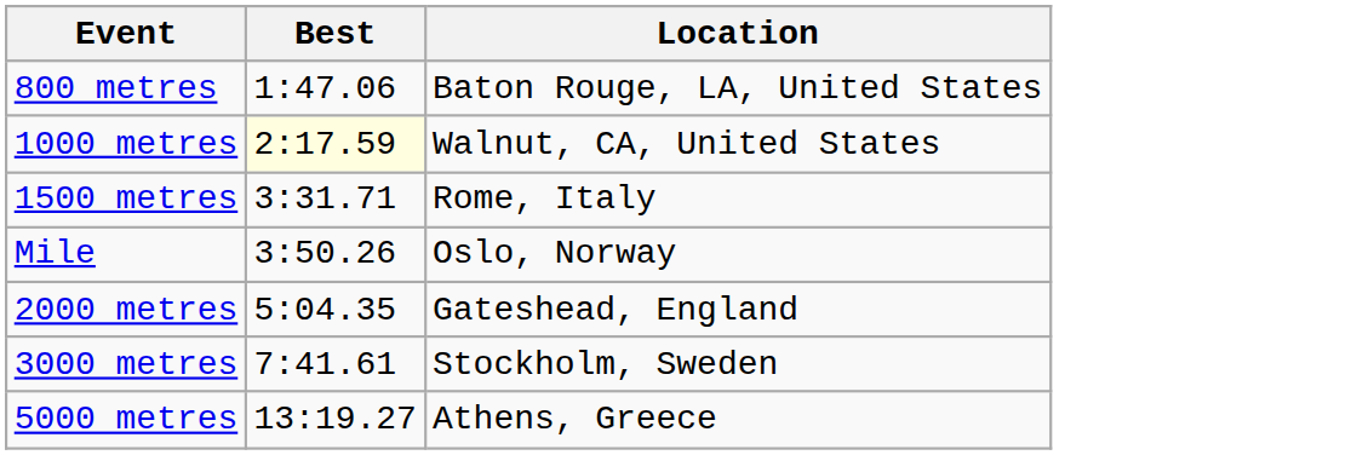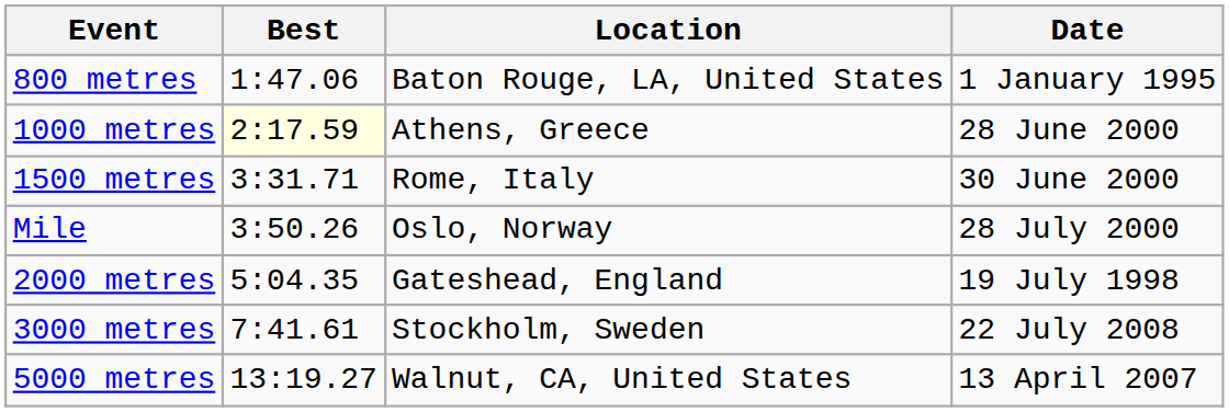+ column: Date | 1 January 1995 | 28 June 2000 | 30 June 2000 | 28 July 2000 | 19 July 1998 | 22 July 2008 | 13 April 2007
1000 metres | Location: Walnut, CA, United States -> Athens, Greece
5000 metres | Location: Athens, Greece -> Walnut, CA, United States
